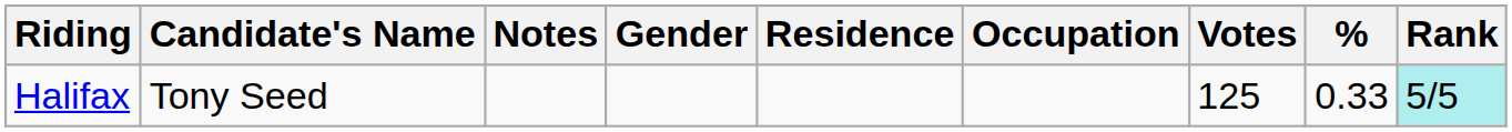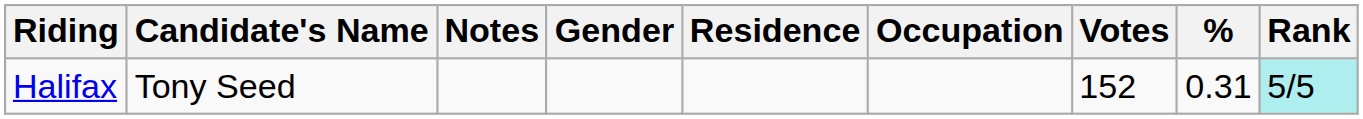Halifax | Votes: 125 -> 152
Halifax | %: 0.33 -> 0.31
